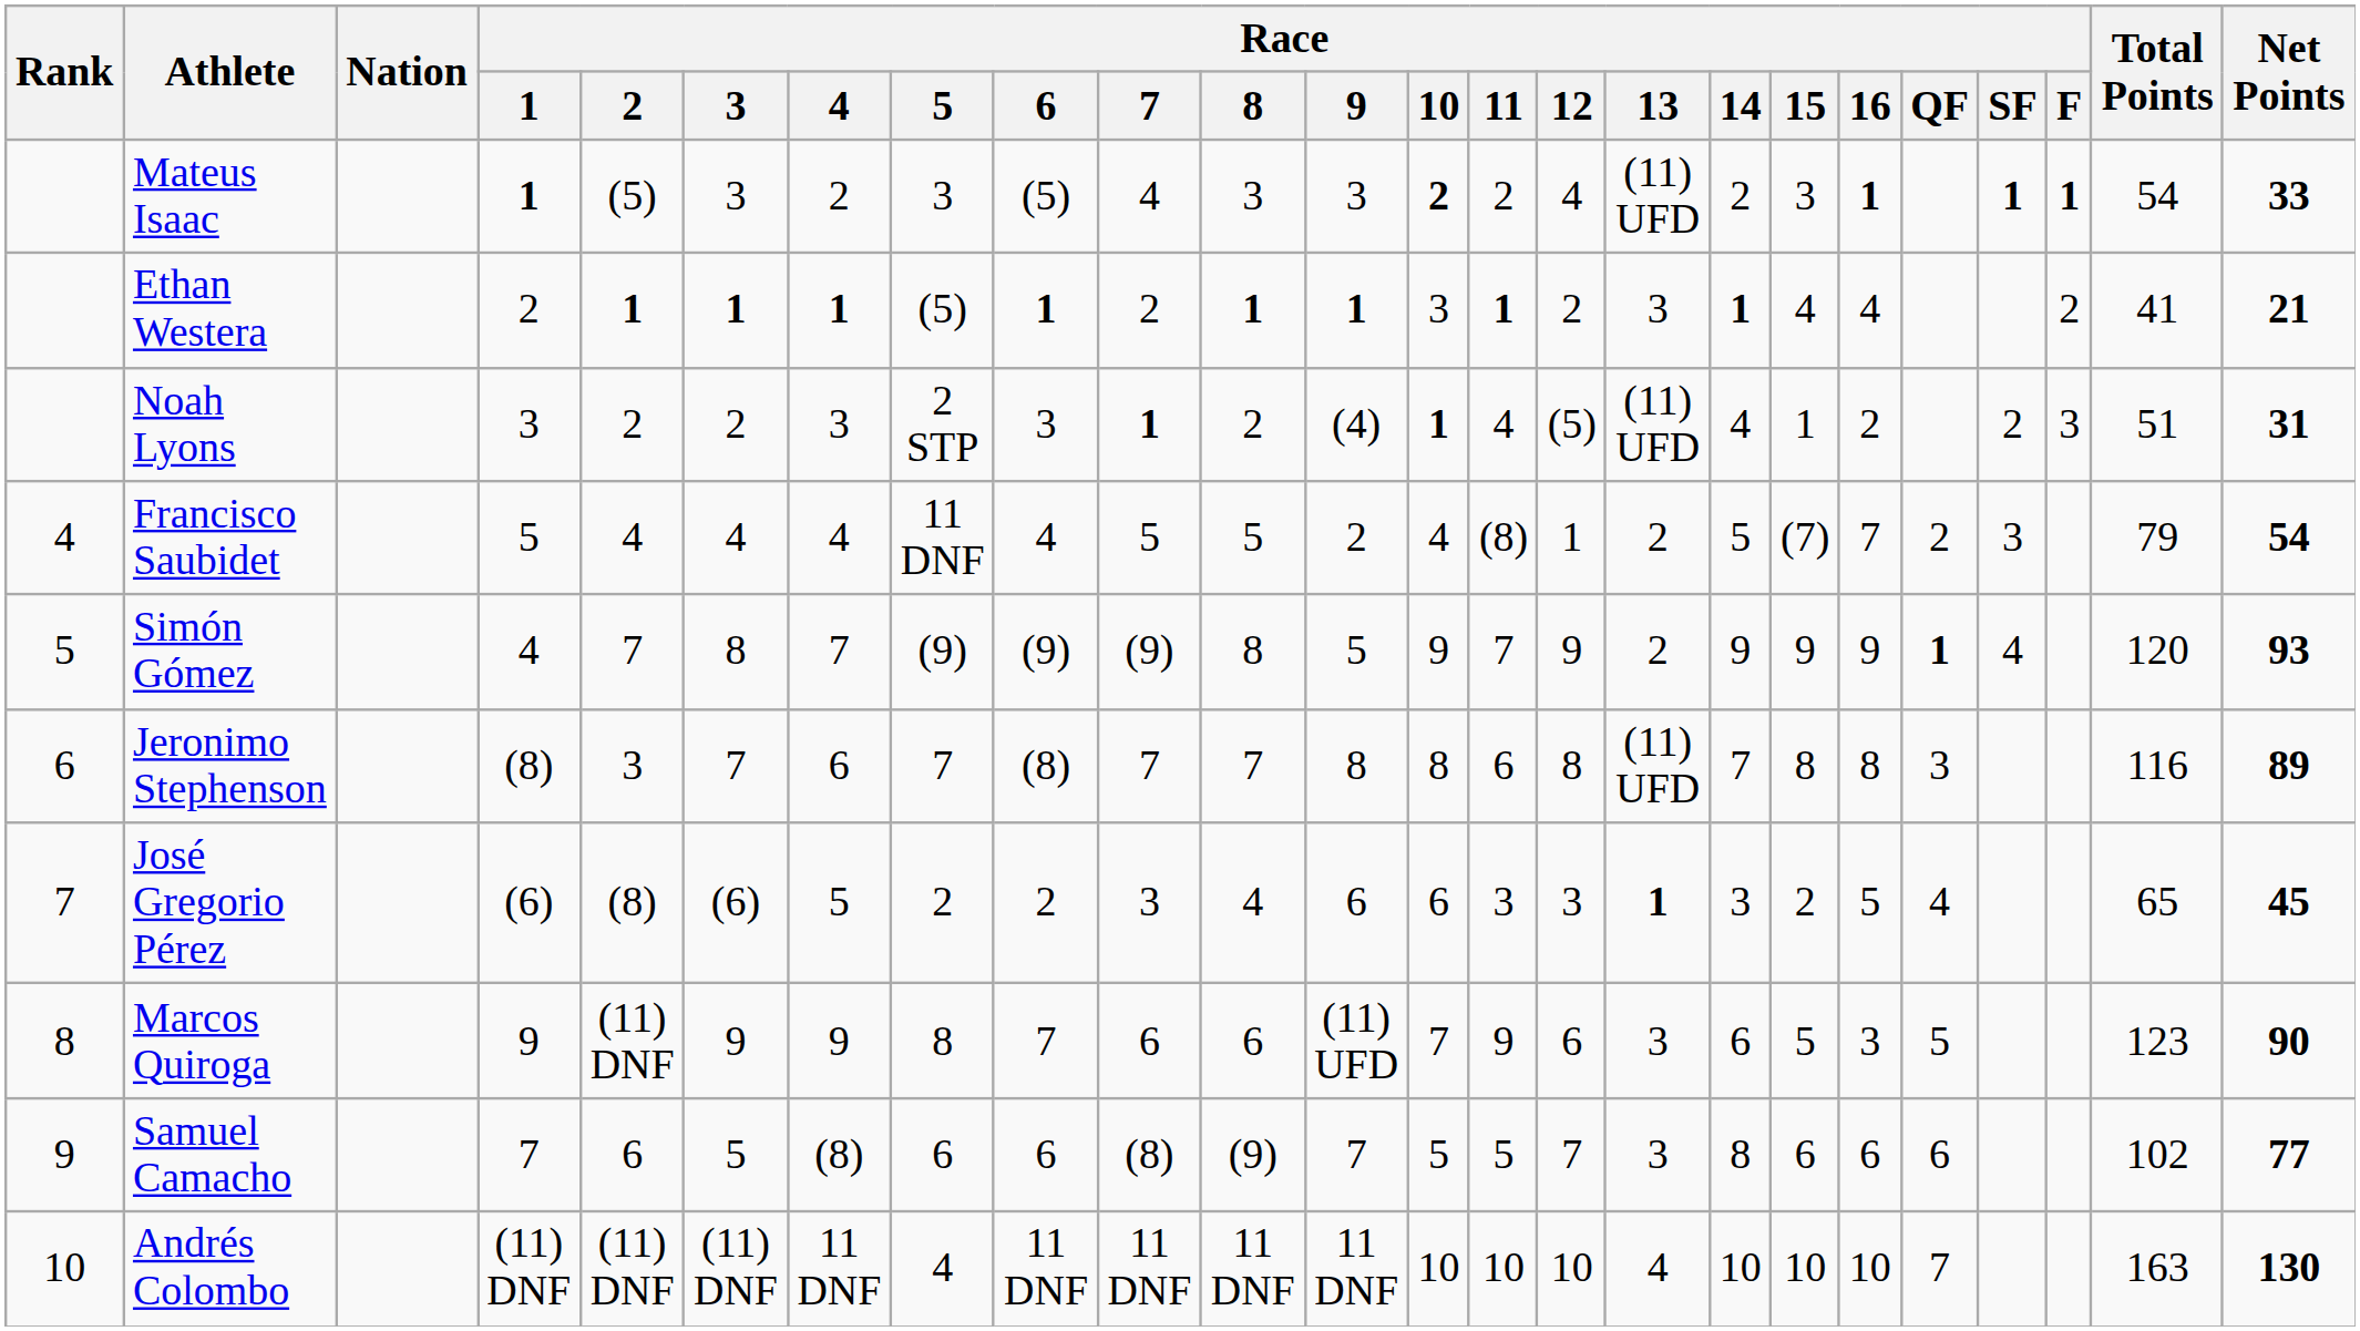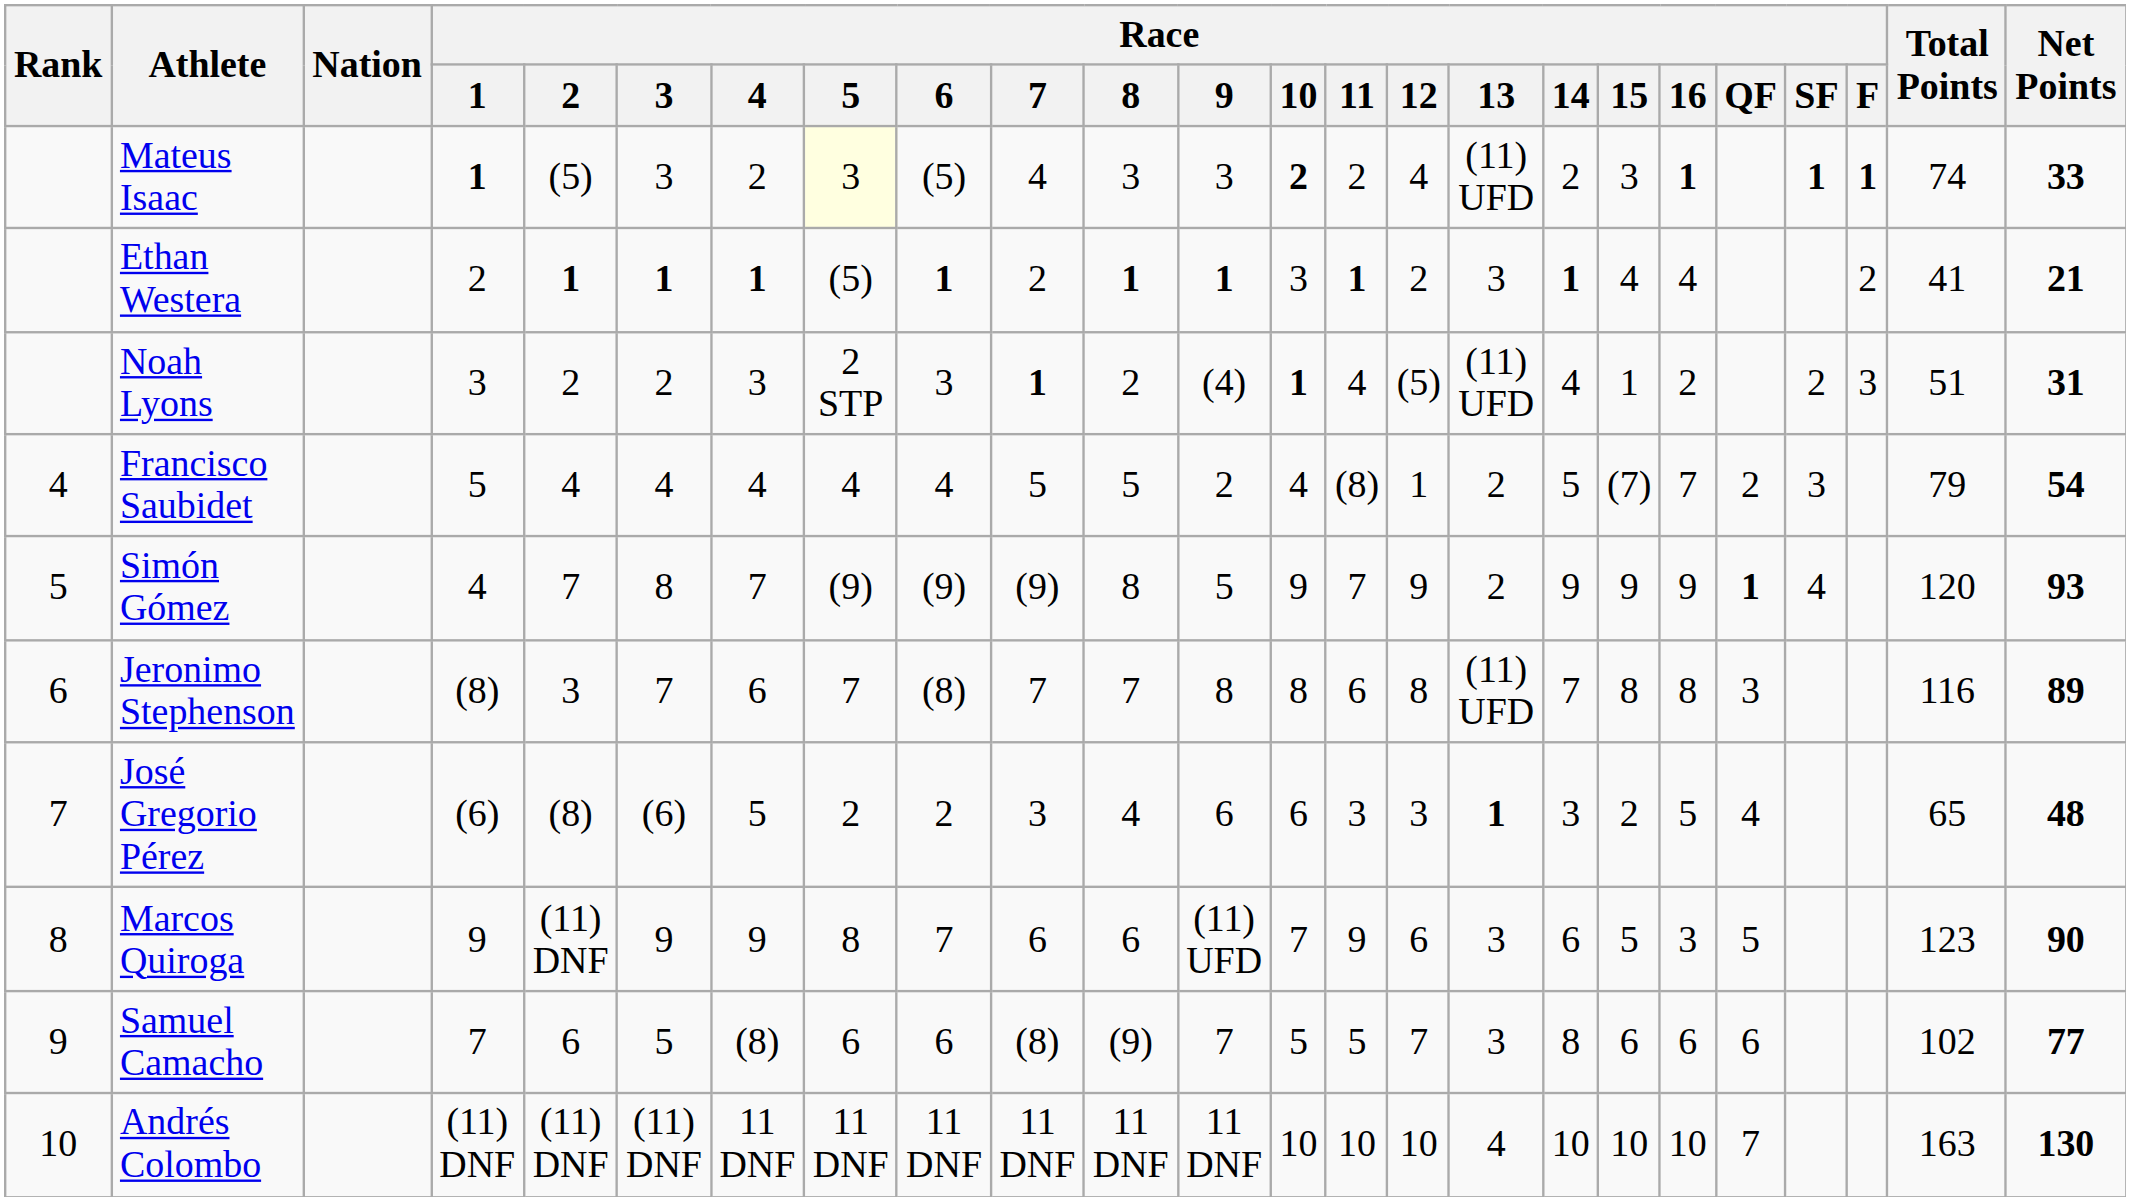Mateus Isaac | Race / 5: no background -> lightyellow background
Mateus Isaac | Total Points: 54 -> 74
Francisco Saubidet | Race / 5: 11 DNF -> 4
José Gregorio Pérez | Net Points: 45 -> 48
Andrés Colombo | Race / 5: 4 -> 11 DNF
